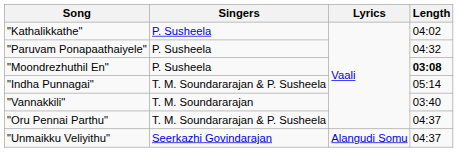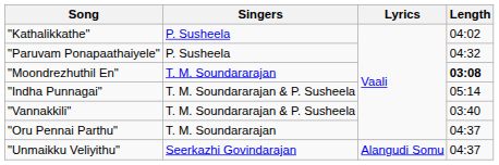"Moondrezhuthil En" | Singers: P. Susheela -> T. M. Soundararajan
"Vannakkili" | Singers: T. M. Soundararajan -> T. M. Soundararajan & P. Susheela
"Oru Pennai Parthu" | Singers: T. M. Soundararajan & P. Susheela -> T. M. Soundararajan
